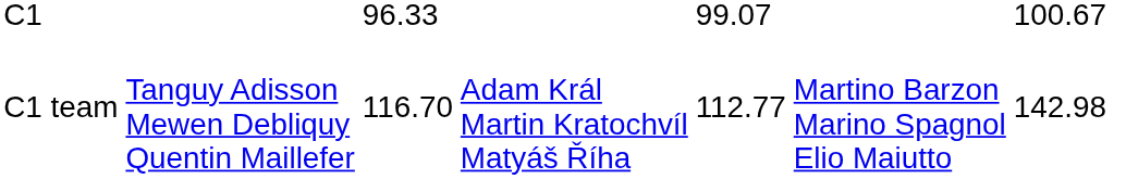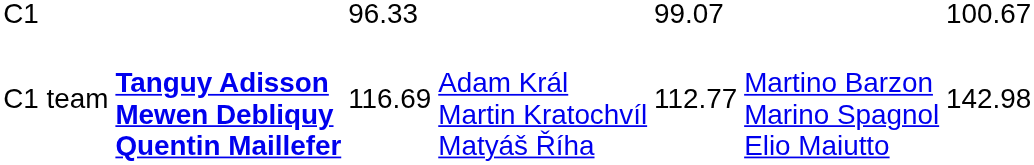C1 team | column 2: normal -> bold
C1 team | column 3: 116.70 -> 116.69
